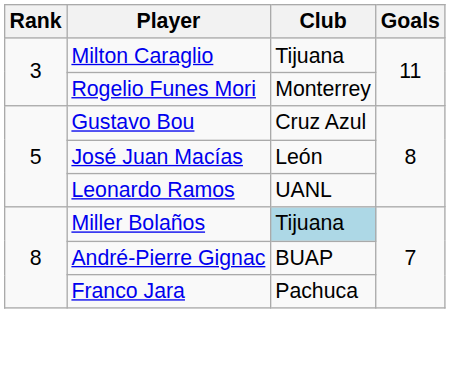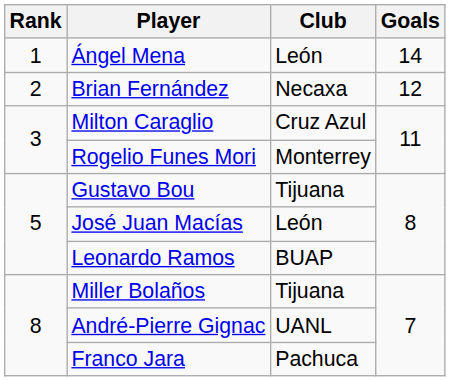+ row: 1 | Ángel Mena | León | 14
+ row: 2 | Brian Fernández | Necaxa | 12
Milton Caraglio | Club: Tijuana -> Cruz Azul
Gustavo Bou | Club: Cruz Azul -> Tijuana
Leonardo Ramos | Club: UANL -> BUAP
Miller Bolaños | Club: lightblue background -> no background
André-Pierre Gignac | Club: BUAP -> UANL
